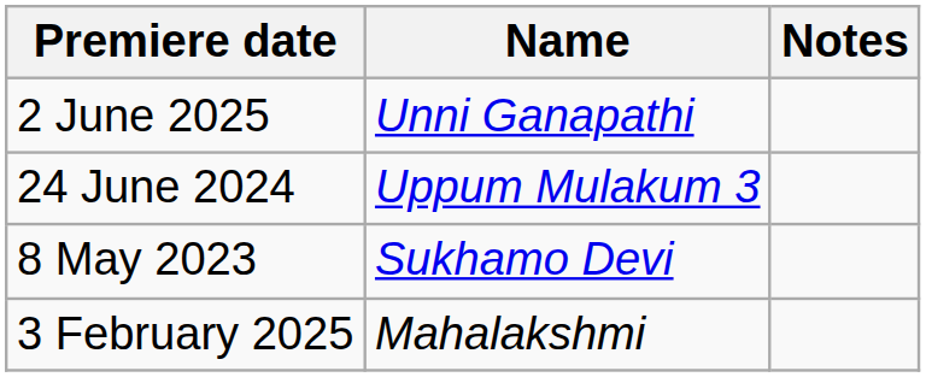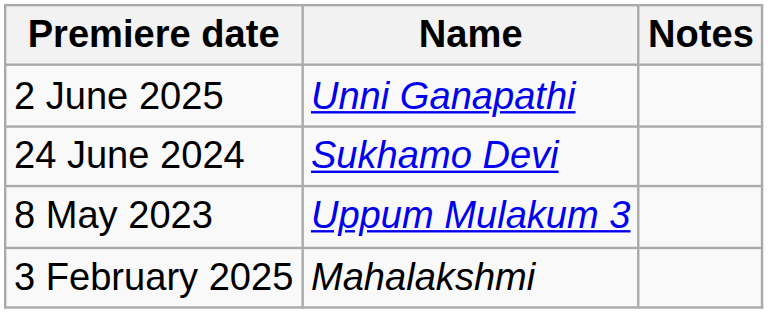24 June 2024 | Name: Uppum Mulakum 3 -> Sukhamo Devi
8 May 2023 | Name: Sukhamo Devi -> Uppum Mulakum 3
